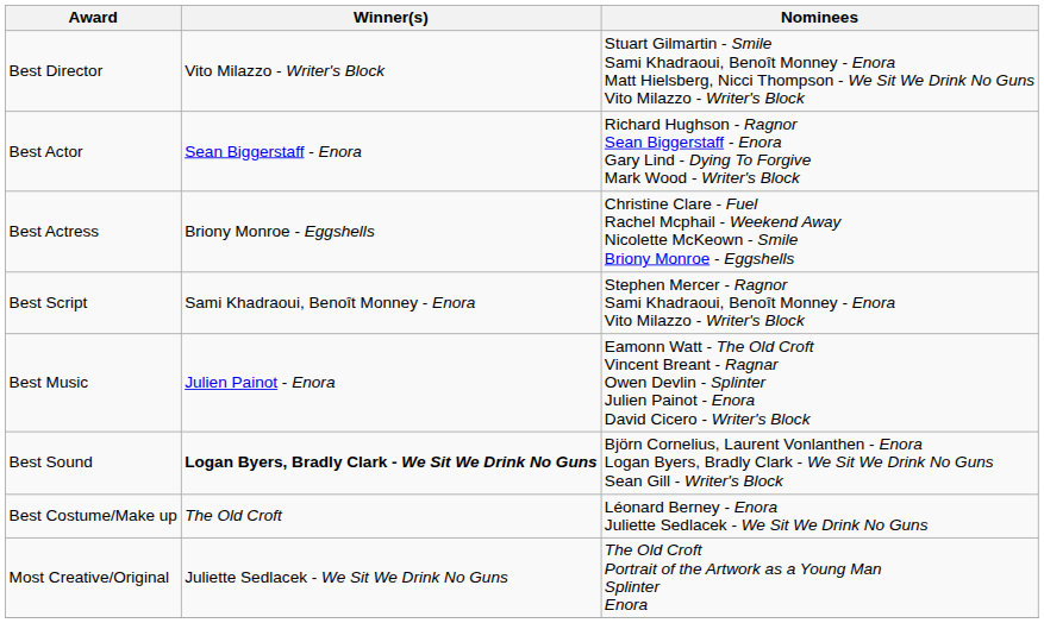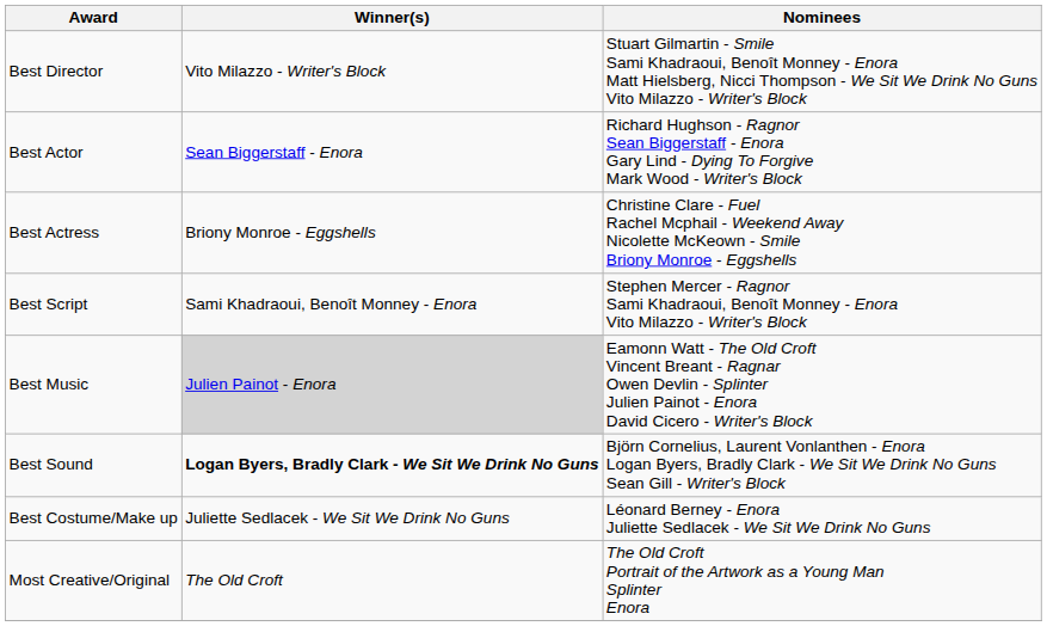Best Music | Winner(s): no background -> lightgrey background
Best Costume/Make up | Winner(s): The Old Croft -> Juliette Sedlacek - We Sit We Drink No Guns
Most Creative/Original | Winner(s): Juliette Sedlacek - We Sit We Drink No Guns -> The Old Croft
